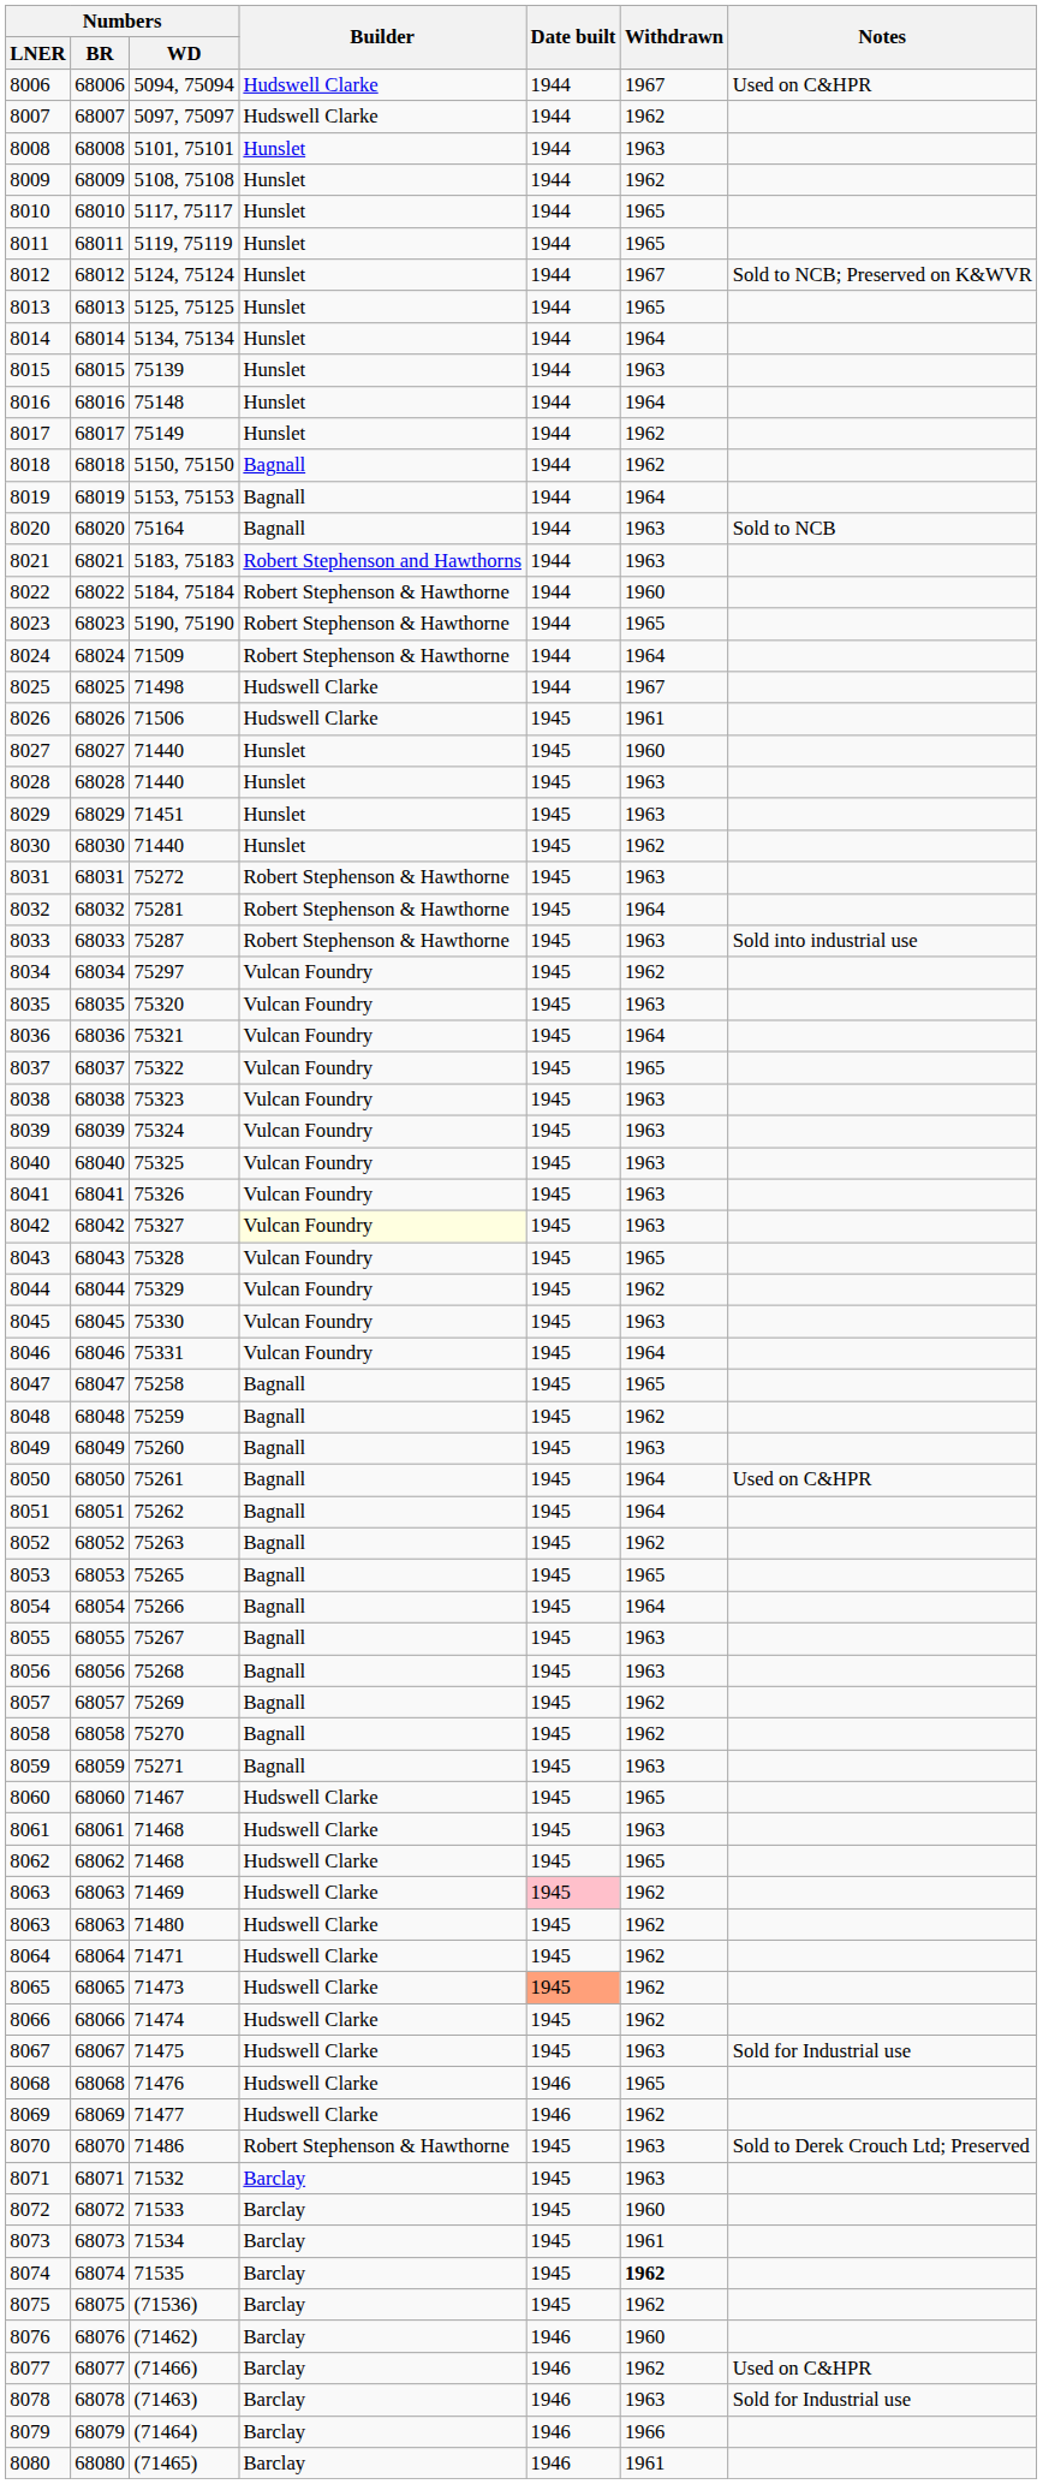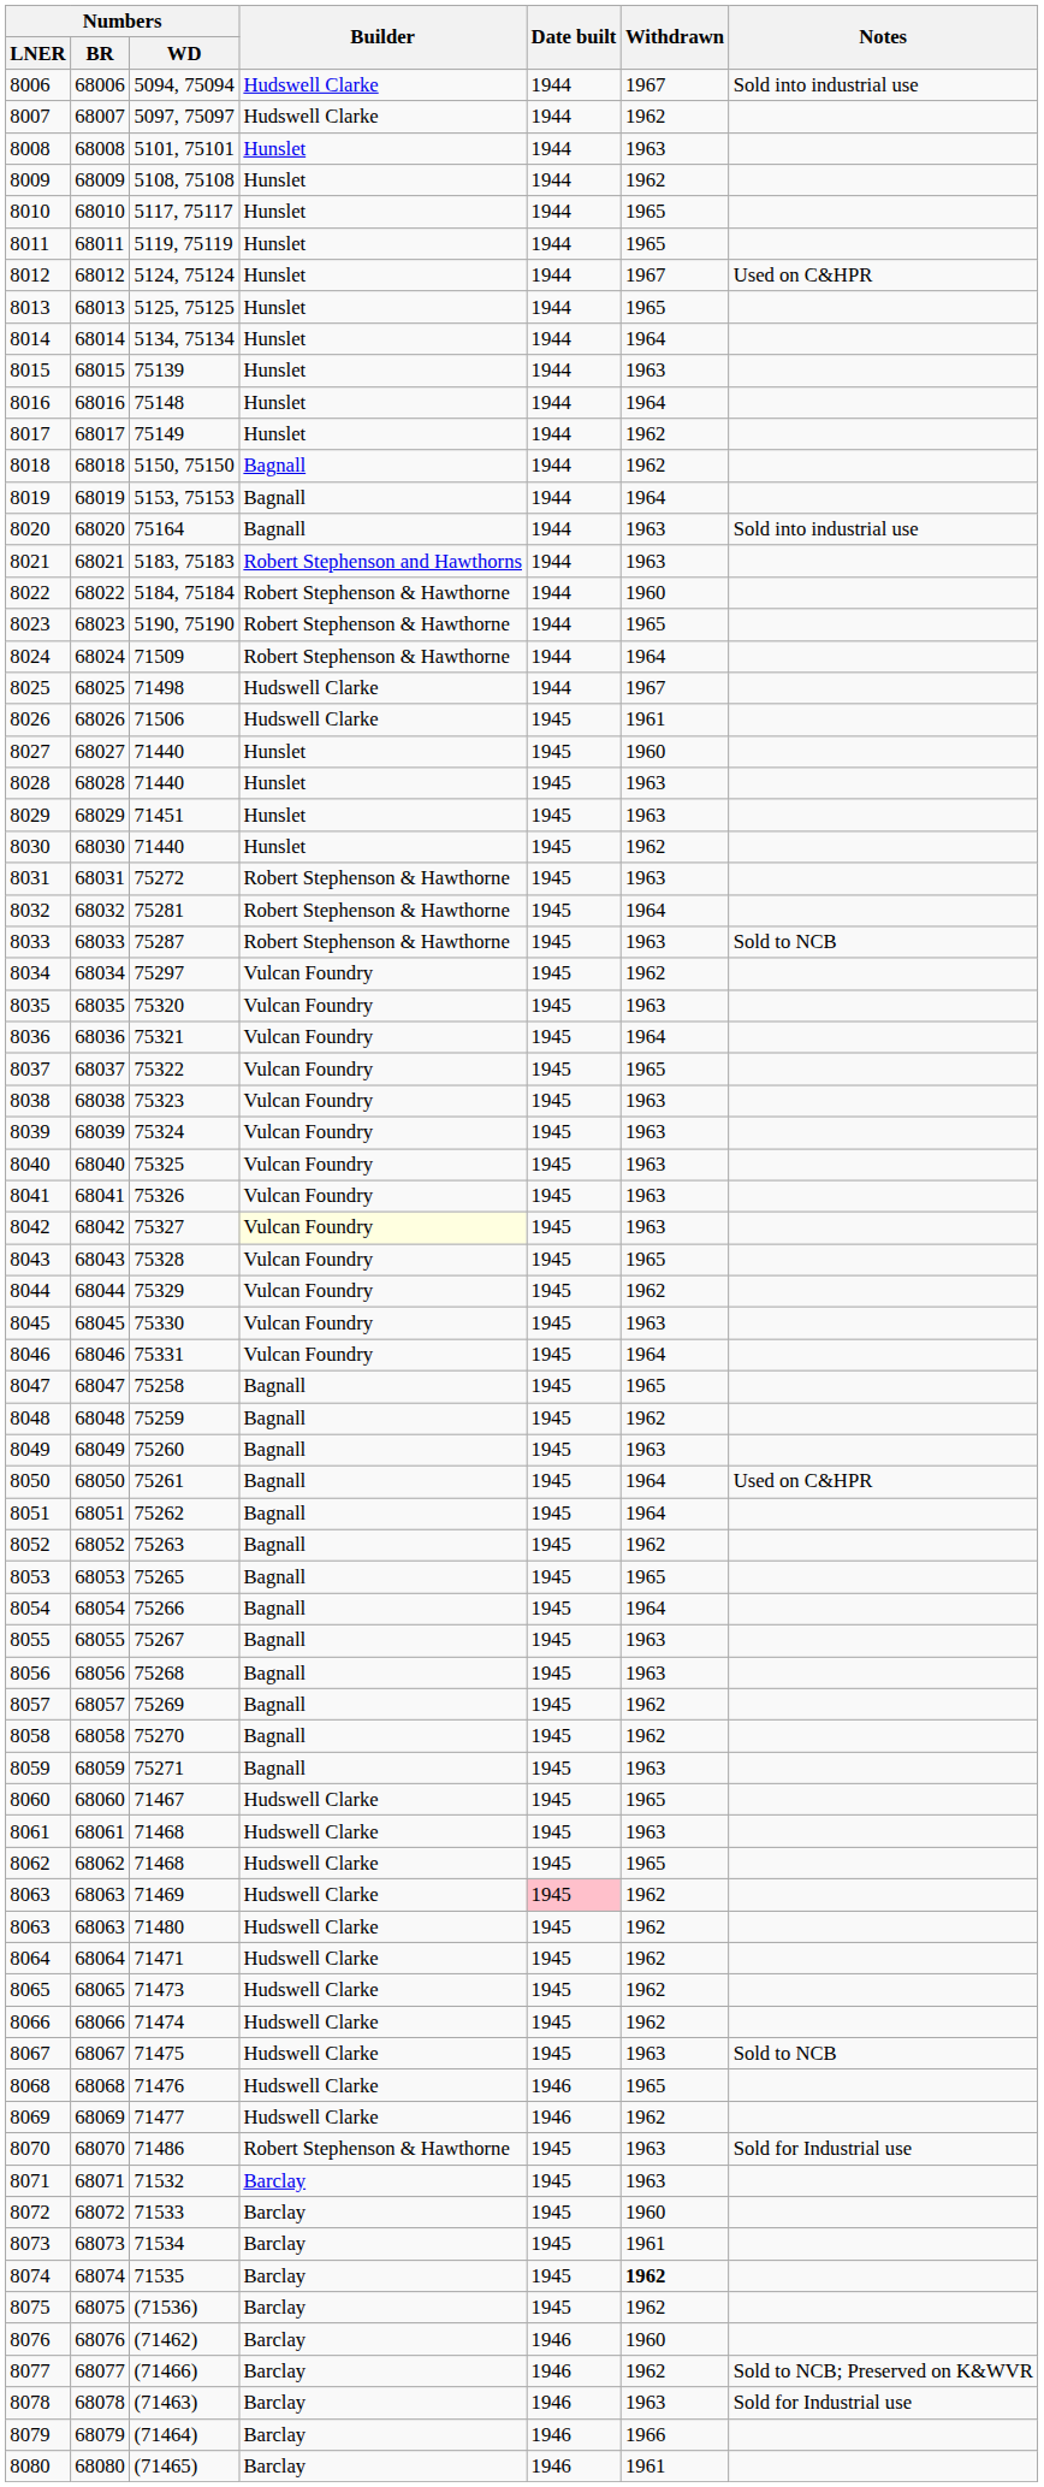8006 | Notes: Used on C&HPR -> Sold into industrial use
8012 | Notes: Sold to NCB; Preserved on K&WVR -> Used on C&HPR
8020 | Notes: Sold to NCB -> Sold into industrial use
8033 | Notes: Sold into industrial use -> Sold to NCB
8065 | Date built: lightsalmon background -> no background
8067 | Notes: Sold for Industrial use -> Sold to NCB
8070 | Notes: Sold to Derek Crouch Ltd; Preserved -> Sold for Industrial use
8077 | Notes: Used on C&HPR -> Sold to NCB; Preserved on K&WVR
